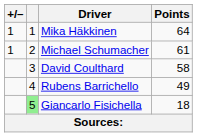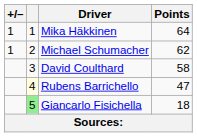Michael Schumacher | Points: 61 -> 62
Rubens Barrichello | column 2: no background -> lightyellow background
Rubens Barrichello | Points: 49 -> 47
